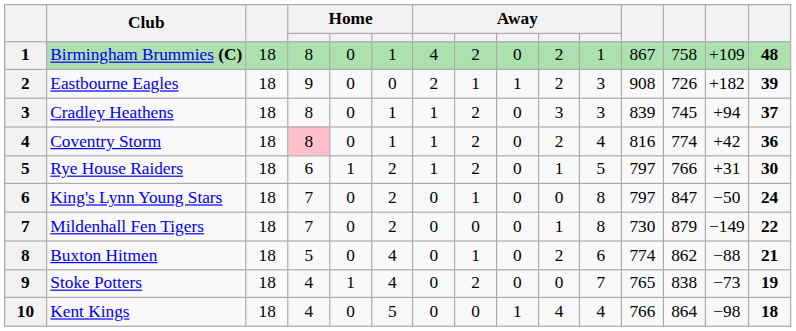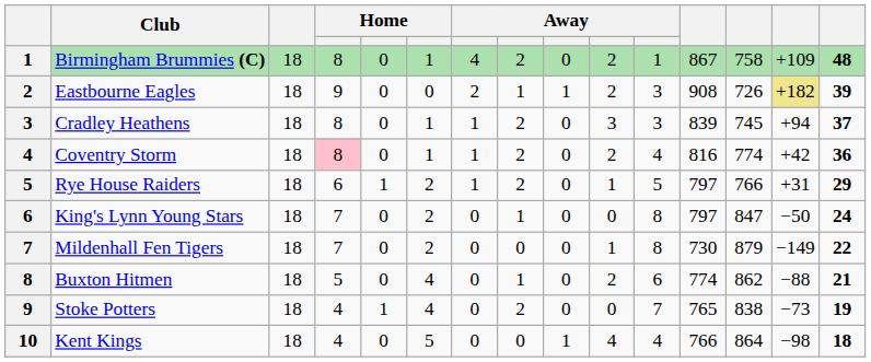Eastbourne Eagles | column 14: no background -> khaki background
Rye House Raiders | column 15: 30 -> 29
